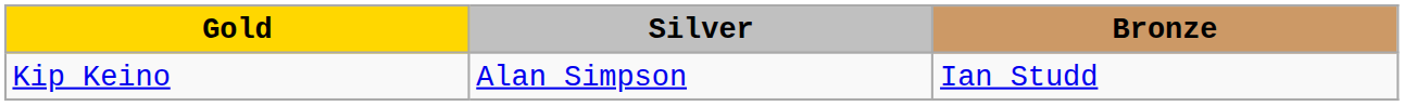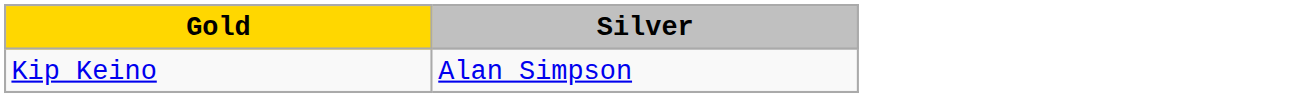- column: Bronze | Ian Studd
